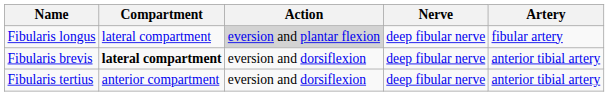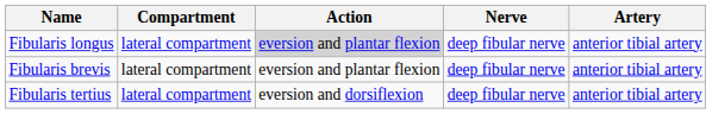Fibularis longus | Artery: fibular artery -> anterior tibial artery
Fibularis brevis | Compartment: bold -> normal
Fibularis brevis | Action: eversion and dorsiflexion -> eversion and plantar flexion
Fibularis tertius | Compartment: anterior compartment -> lateral compartment
